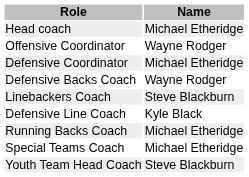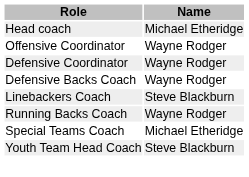Defensive Coordinator | Name: Michael Etheridge -> Wayne Rodger
- row: Defensive Line Coach | Kyle Black
Running Backs Coach | Name: Michael Etheridge -> Wayne Rodger
